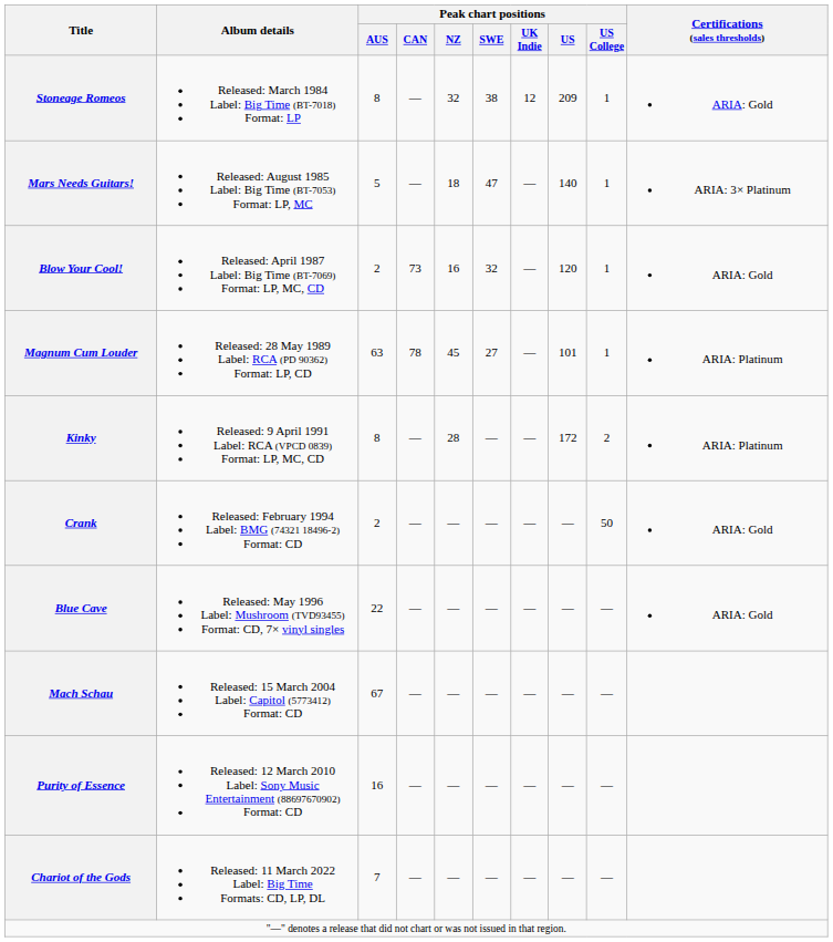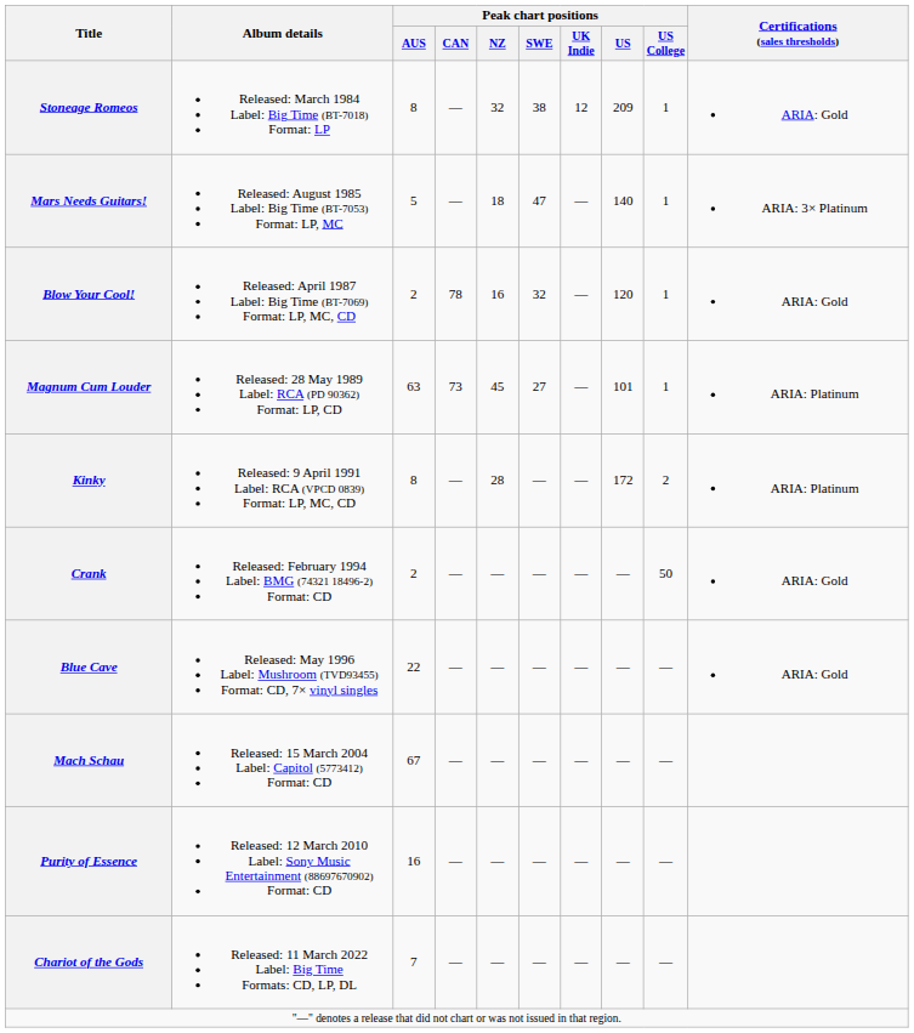Blow Your Cool! | Peak chart positions / CAN: 73 -> 78
Magnum Cum Louder | Peak chart positions / CAN: 78 -> 73
